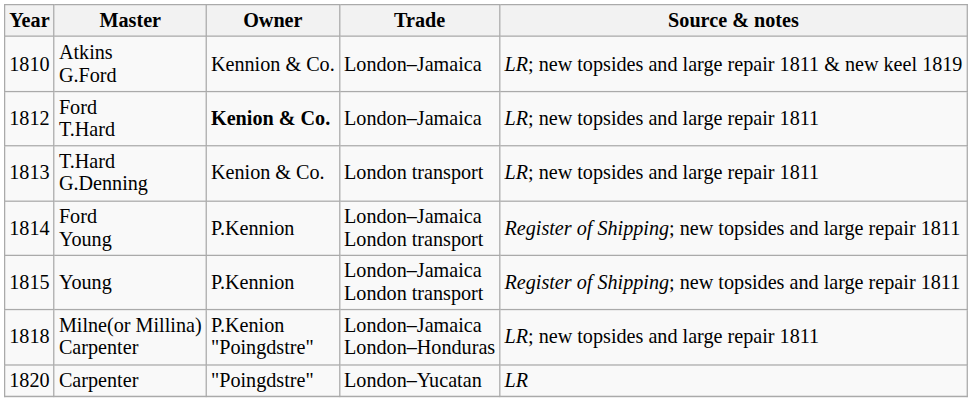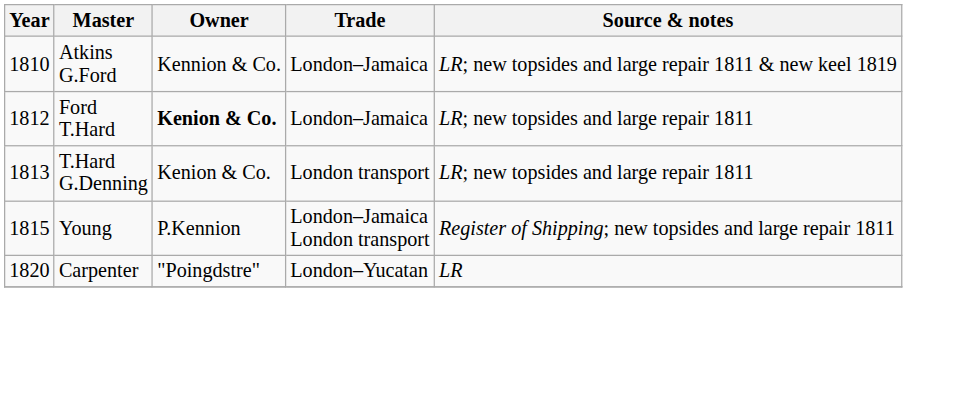- row: 1814 | Ford Young | P.Kennion | London–Jamaica London transport | Register of Shipping; new topsides and large repair 1811
- row: 1818 | Milne(or Millina) Carpenter | P.Kenion "Poingdstre" | London–Jamaica London–Honduras | LR; new topsides and large repair 1811
